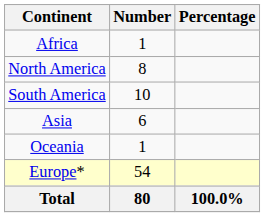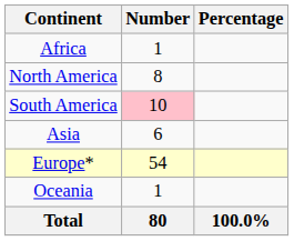South America | Number: no background -> pink background
rows swapped: Europe* <-> Oceania
